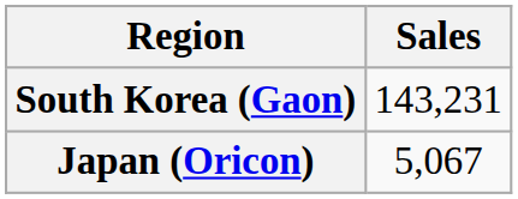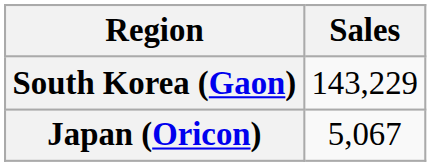South Korea (Gaon) | Sales: 143,231 -> 143,229
